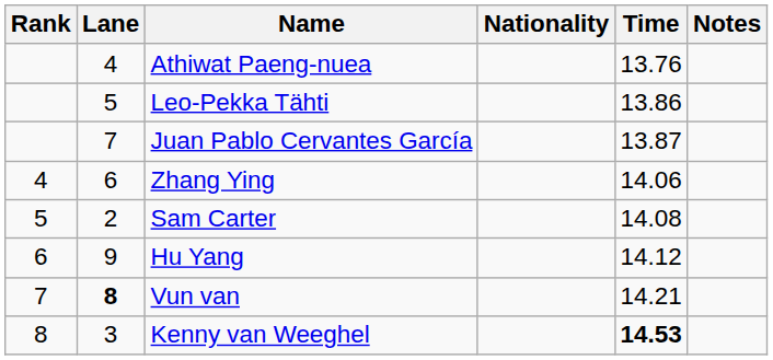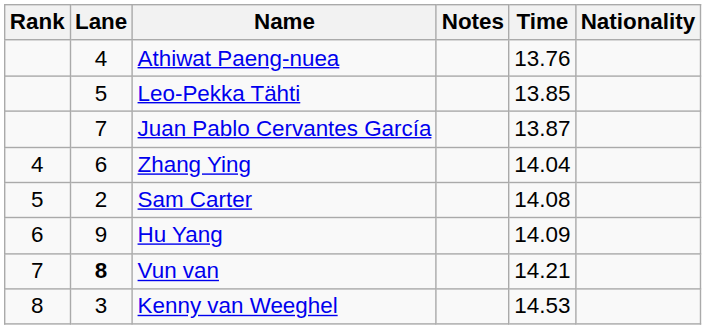columns swapped: Nationality <-> Notes
Leo-Pekka Tähti | Time: 13.86 -> 13.85
Zhang Ying | Time: 14.06 -> 14.04
Hu Yang | Time: 14.12 -> 14.09
Kenny van Weeghel | Time: bold -> normal
